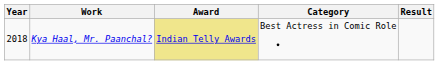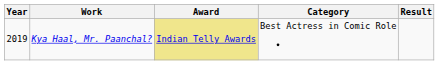Kya Haal, Mr. Paanchal? | Year: 2018 -> 2019
